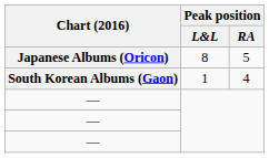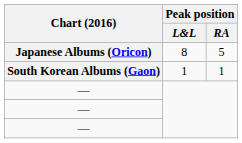South Korean Albums (Gaon) | Peak position / RA: 4 -> 1
